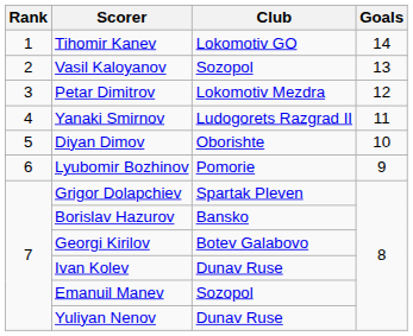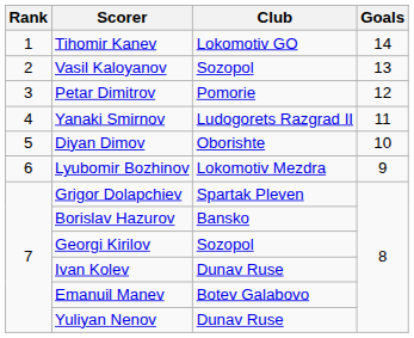Petar Dimitrov | Club: Lokomotiv Mezdra -> Pomorie
Lyubomir Bozhinov | Club: Pomorie -> Lokomotiv Mezdra
Georgi Kirilov | Club: Botev Galabovo -> Sozopol
Emanuil Manev | Club: Sozopol -> Botev Galabovo
